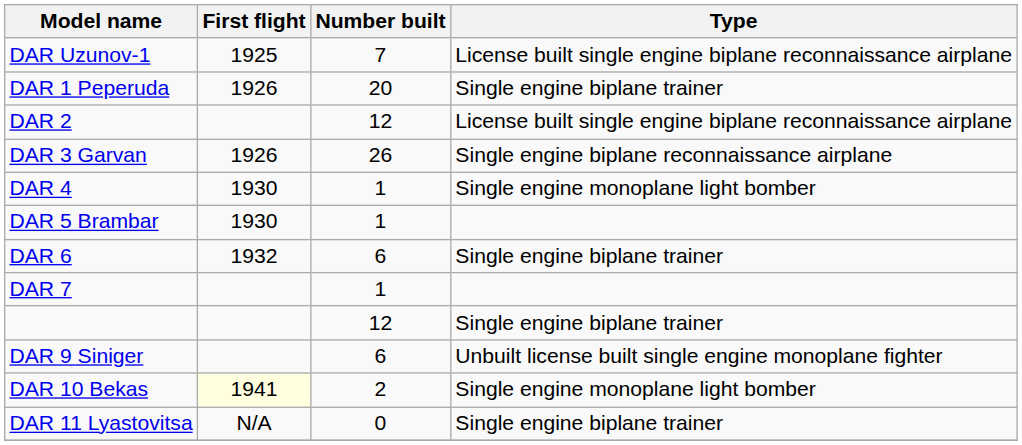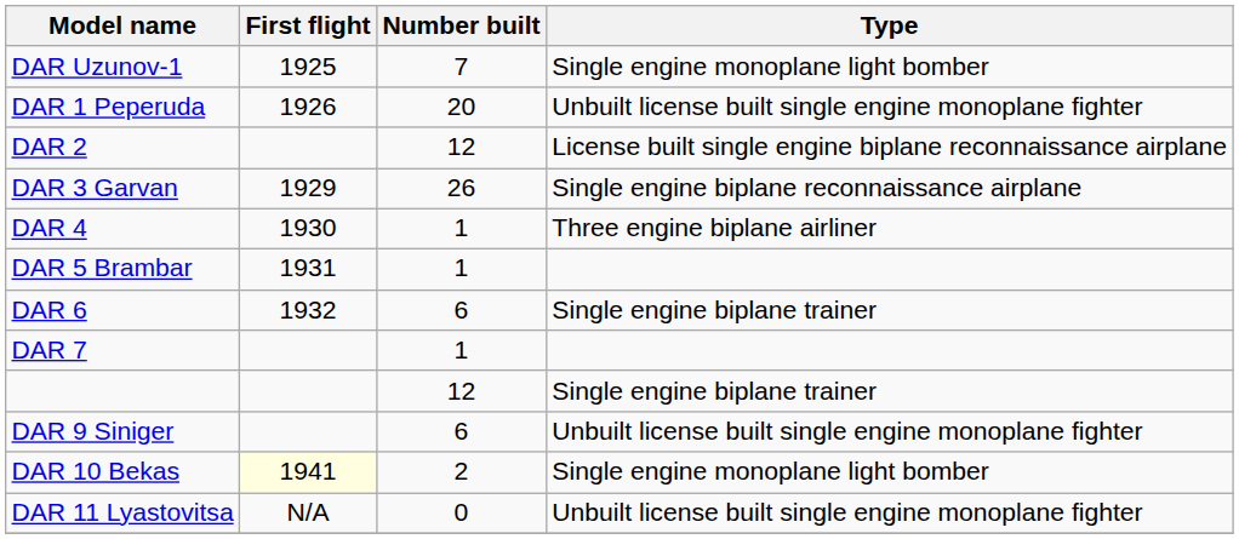DAR Uzunov-1 | Type: License built single engine biplane reconnaissance airplane -> Single engine monoplane light bomber
DAR 1 Peperuda | Type: Single engine biplane trainer -> Unbuilt license built single engine monoplane fighter
DAR 3 Garvan | First flight: 1926 -> 1929
DAR 4 | Type: Single engine monoplane light bomber -> Three engine biplane airliner
DAR 5 Brambar | First flight: 1930 -> 1931
DAR 11 Lyastovitsa | Type: Single engine biplane trainer -> Unbuilt license built single engine monoplane fighter
